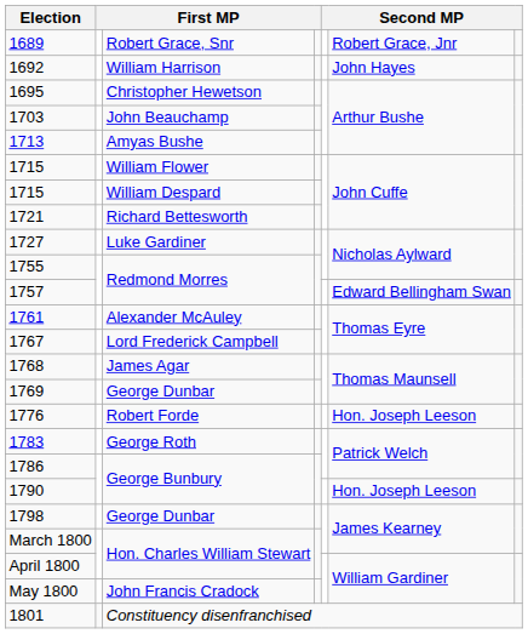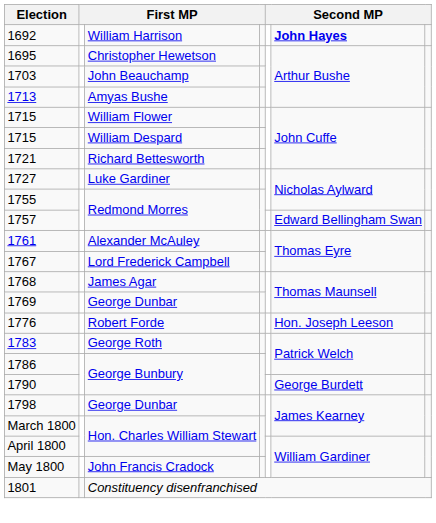- row: 1689 | Robert Grace, Snr | Robert Grace, Jnr
1692 | column 6: normal -> bold
1790 | column 6: Hon. Joseph Leeson -> George Burdett
